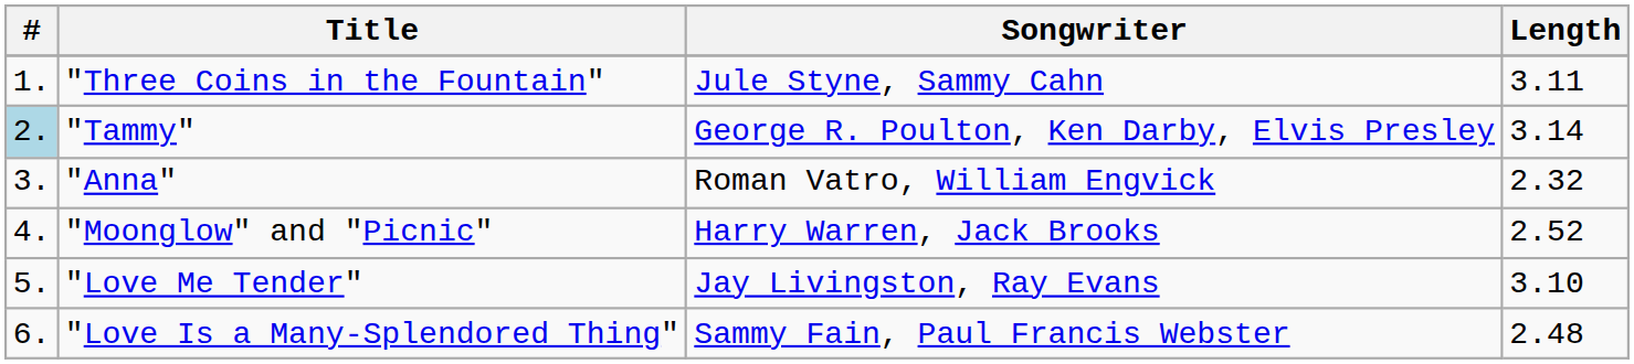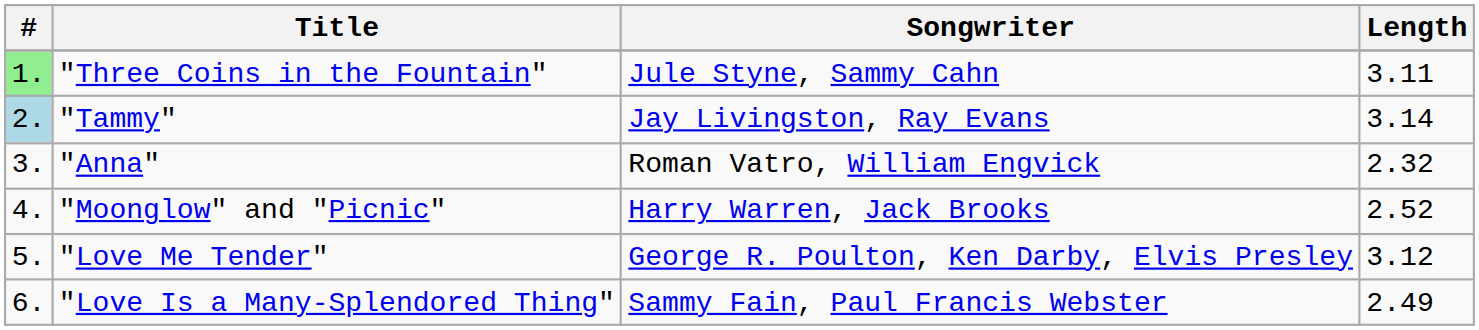"Three Coins in the Fountain" | #: no background -> lightgreen background
"Tammy" | Songwriter: George R. Poulton, Ken Darby, Elvis Presley -> Jay Livingston, Ray Evans
"Love Me Tender" | Songwriter: Jay Livingston, Ray Evans -> George R. Poulton, Ken Darby, Elvis Presley
"Love Me Tender" | Length: 3.10 -> 3.12
"Love Is a Many-Splendored Thing" | Length: 2.48 -> 2.49
